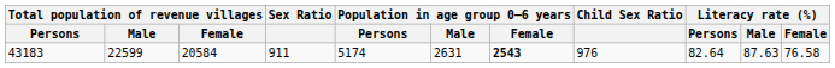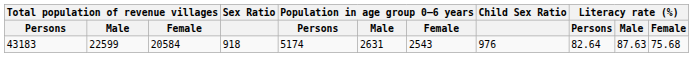43183 | Sex Ratio: 911 -> 918
43183 | Population in age group 0–6 years / Female: bold -> normal
43183 | Literacy rate (%) / Female: 76.58 -> 75.68
